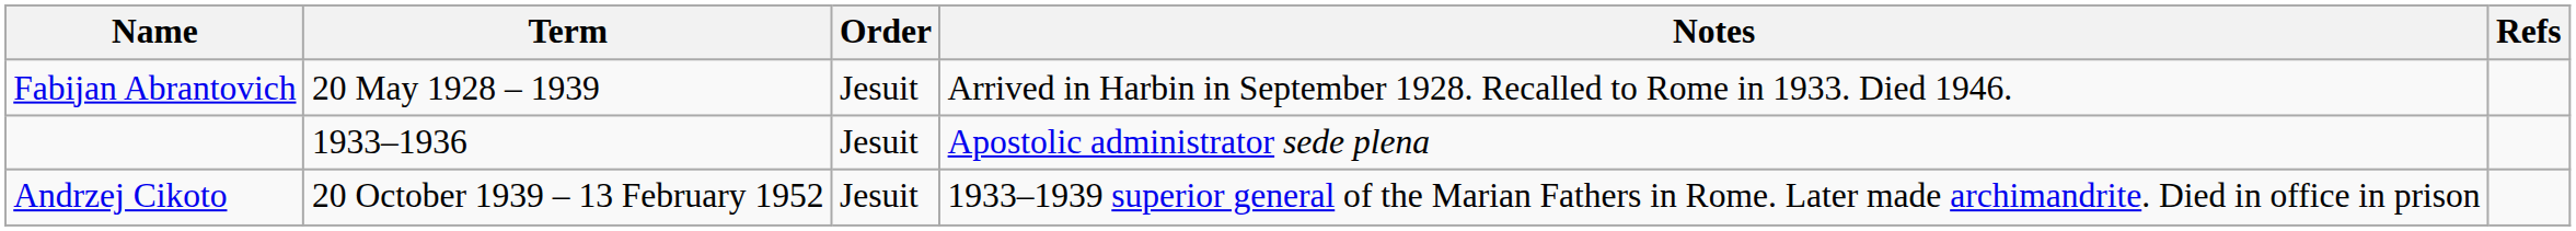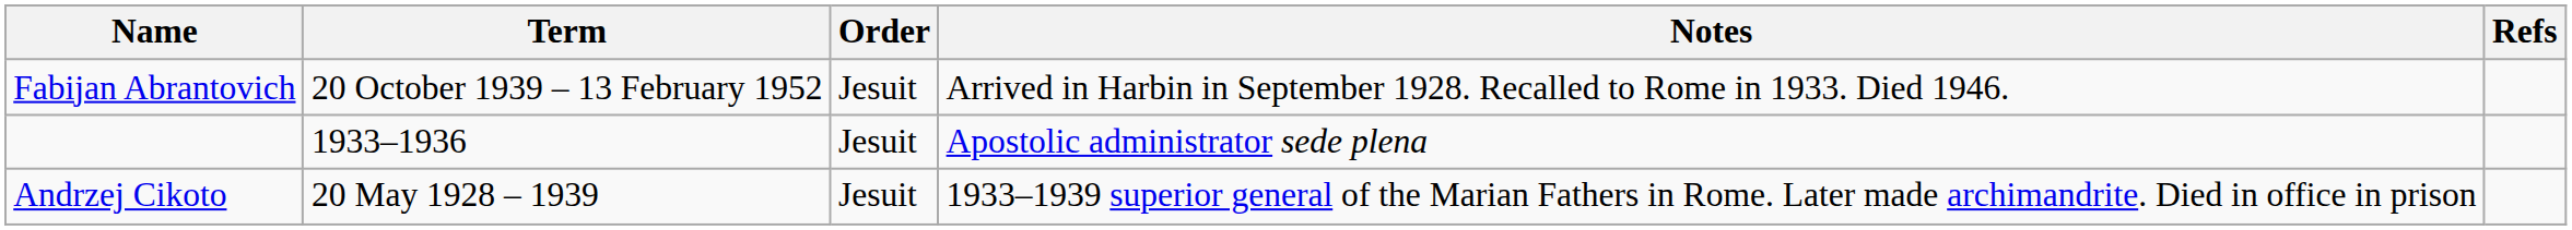Fabijan Abrantovich | Term: 20 May 1928 – 1939 -> 20 October 1939 – 13 February 1952
Andrzej Cikoto | Term: 20 October 1939 – 13 February 1952 -> 20 May 1928 – 1939
